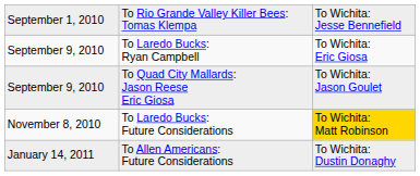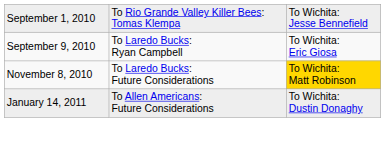- row: September 9, 2010 | To Quad City Mallards: Jason Reese Eric Giosa | To Wichita: Jason Goulet
